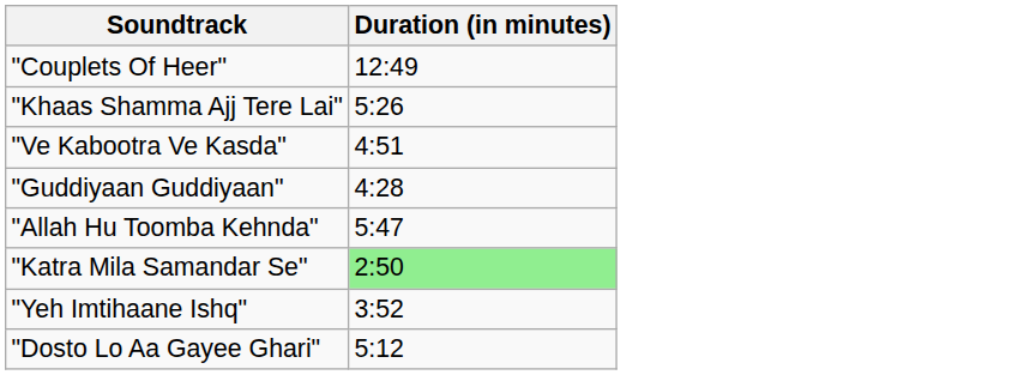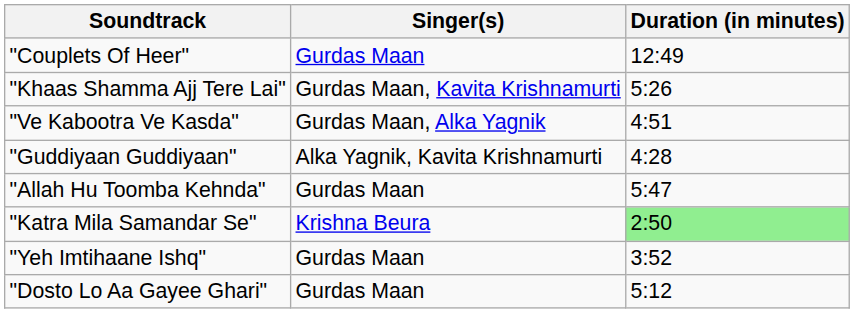+ column: Singer(s) | Gurdas Maan | Gurdas Maan, Kavita Krishnamurti | Gurdas Maan, Alka Yagnik | Alka Yagnik, Kavita Krishnamurti | Gurdas Maan | Krishna Beura | Gurdas Maan | Gurdas Maan
